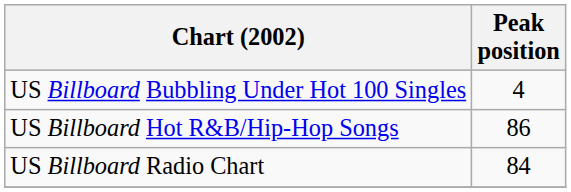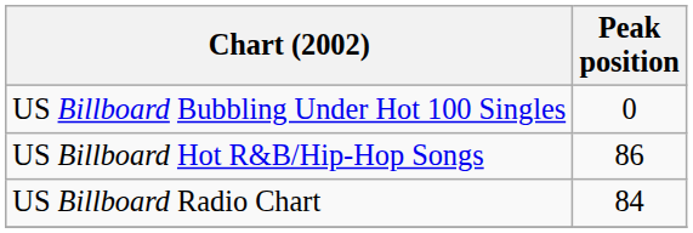US Billboard Bubbling Under Hot 100 Singles | Peak position: 4 -> 0
